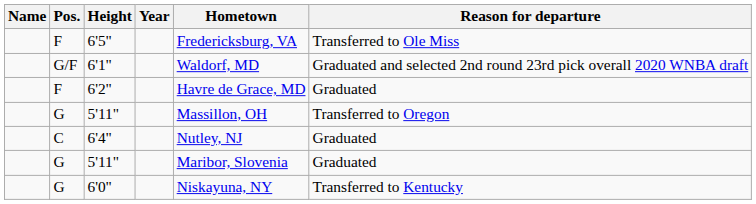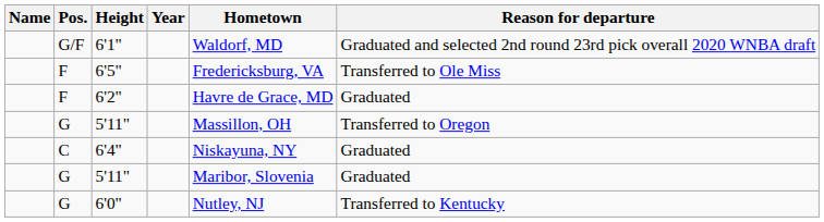rows swapped: 6'5" <-> 6'1"
6'4" | Hometown: Nutley, NJ -> Niskayuna, NY
6'0" | Hometown: Niskayuna, NY -> Nutley, NJ
